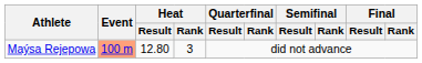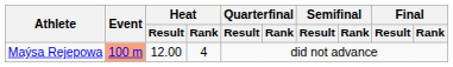Maýsa Rejepowa | Heat / Result: 12.80 -> 12.00
Maýsa Rejepowa | Heat / Rank: 3 -> 4
